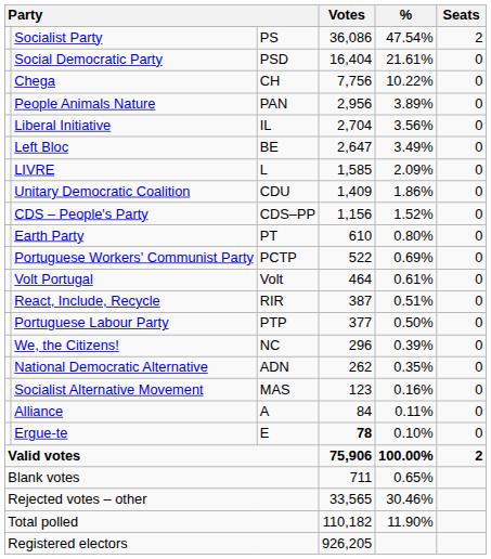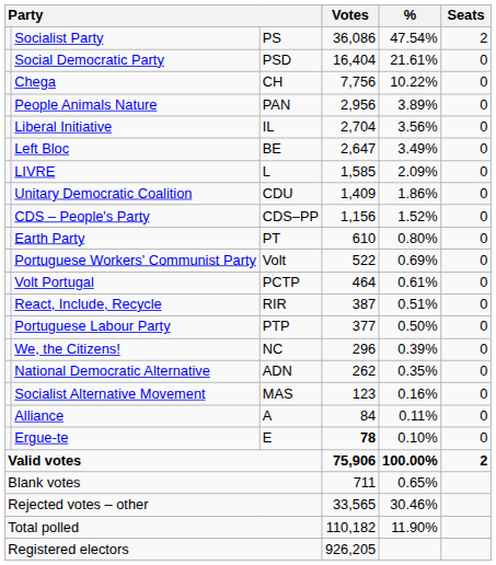Portuguese Workers' Communist Party | column 3: PCTP -> Volt
Volt Portugal | column 3: Volt -> PCTP
